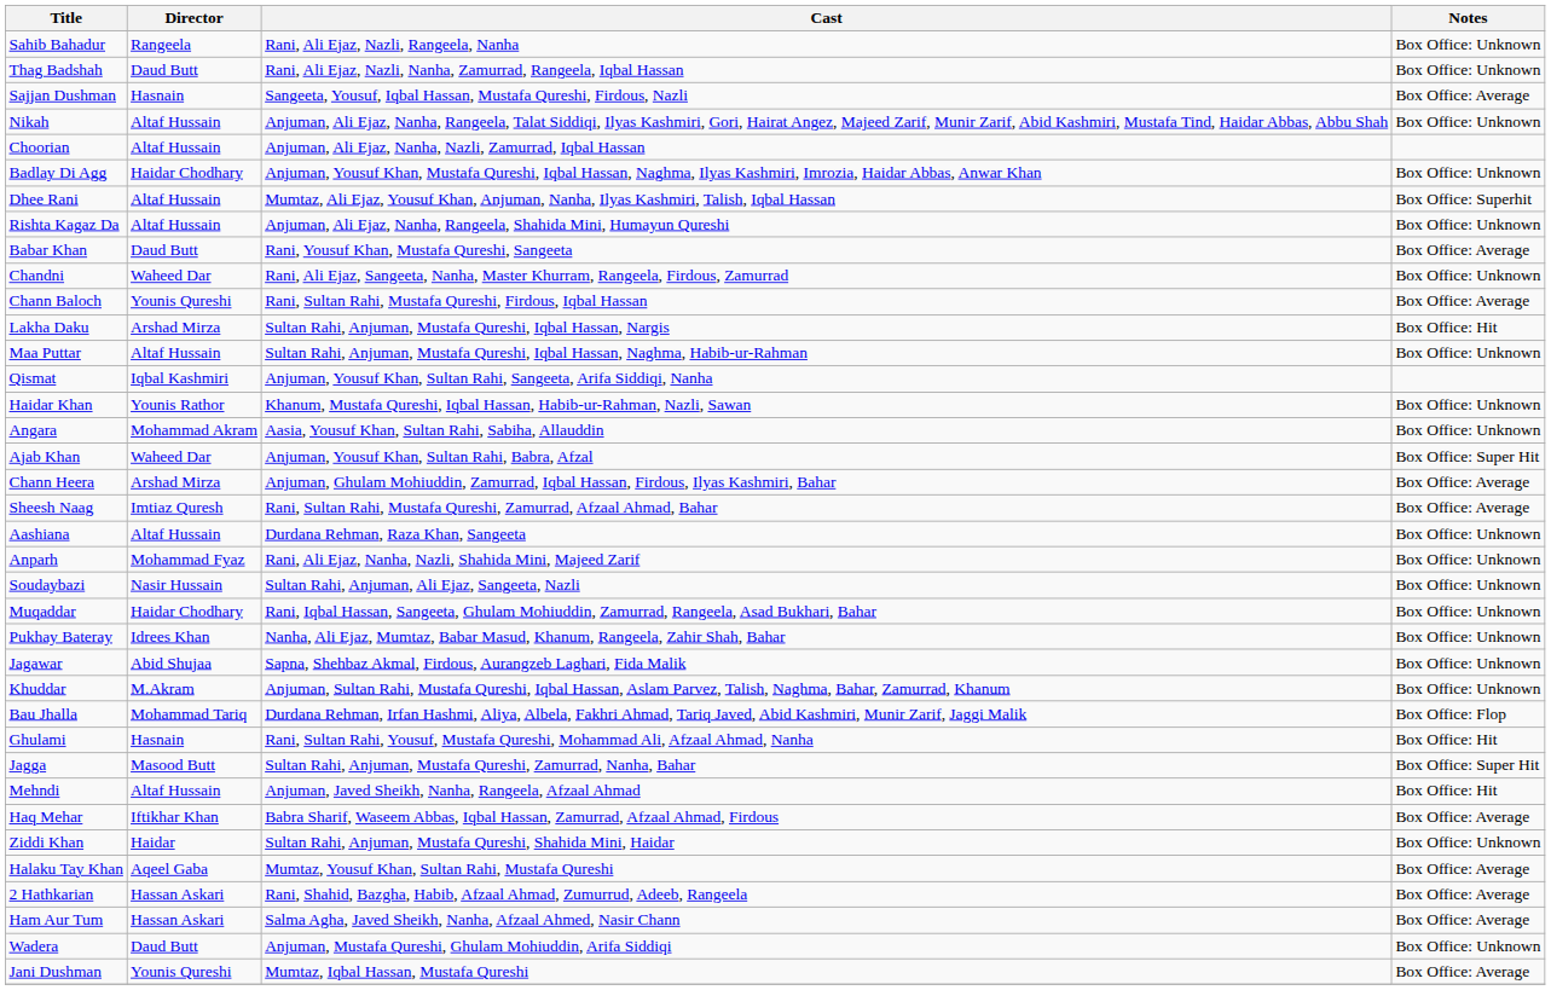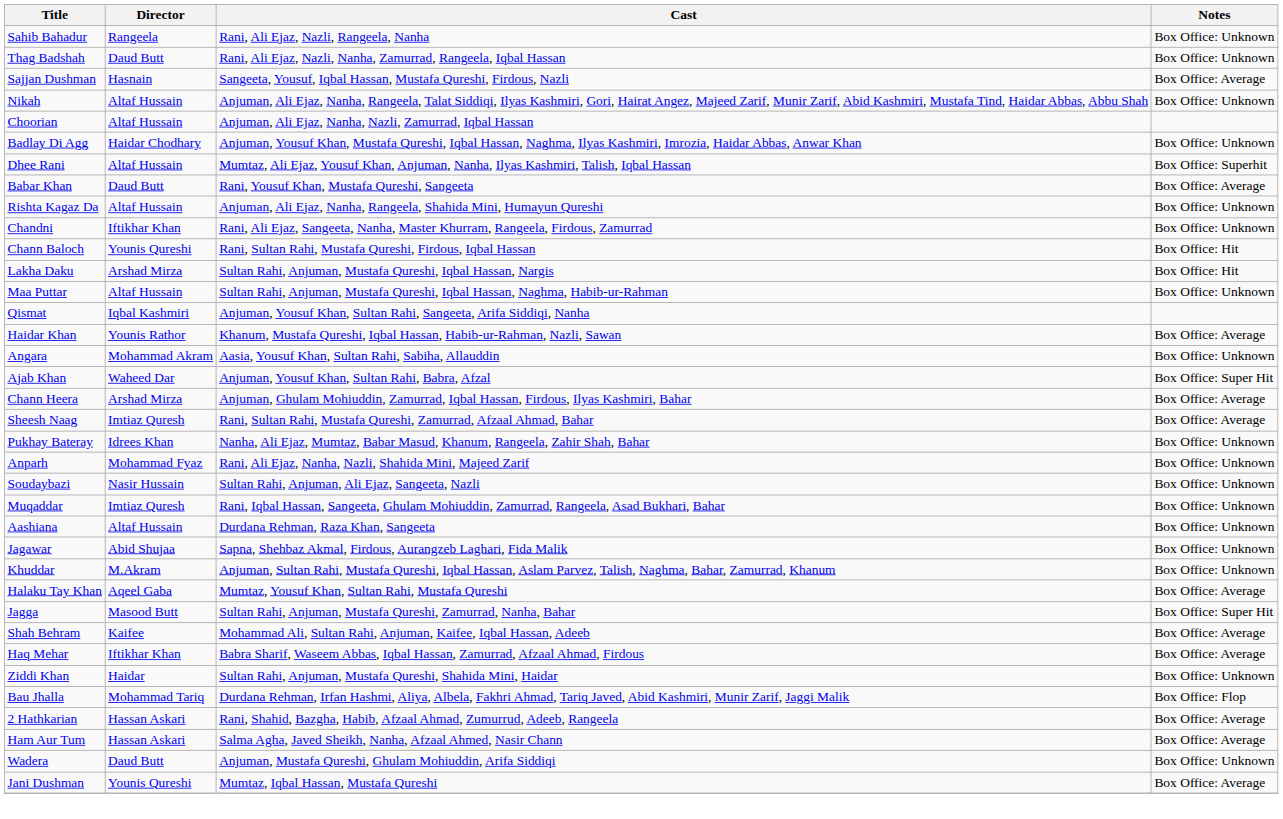rows swapped: Rishta Kagaz Da <-> Babar Khan
Chandni | Director: Waheed Dar -> Iftikhar Khan
Chann Baloch | Notes: Box Office: Average -> Box Office: Hit
Haidar Khan | Notes: Box Office: Unknown -> Box Office: Average
rows swapped: Aashiana <-> Pukhay Bateray
Muqaddar | Director: Haidar Chodhary -> Imtiaz Quresh
rows swapped: Bau Jhalla <-> Halaku Tay Khan
- row: Ghulami | Hasnain | Rani, Sultan Rahi, Yousuf, Mustafa Qureshi, Mohammad Ali, Afzaal Ahmad, Nanha | Box Office: Hit
- row: Mehndi | Altaf Hussain | Anjuman, Javed Sheikh, Nanha, Rangeela, Afzaal Ahmad | Box Office: Hit
+ row: Shah Behram | Kaifee | Mohammad Ali, Sultan Rahi, Anjuman, Kaifee, Iqbal Hassan, Adeeb | Box Office: Average
